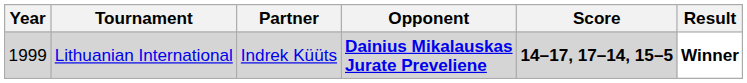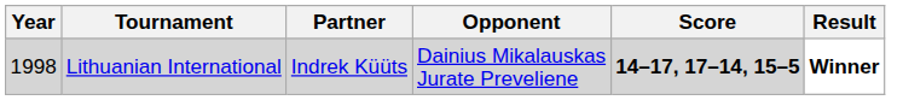Lithuanian International | Year: 1999 -> 1998
Lithuanian International | Opponent: bold -> normal
